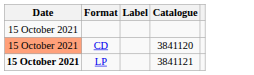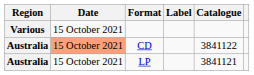+ column: Region | Various | Australia | Australia
CD | Catalogue: 3841120 -> 3841122
LP | Date: bold -> normal
